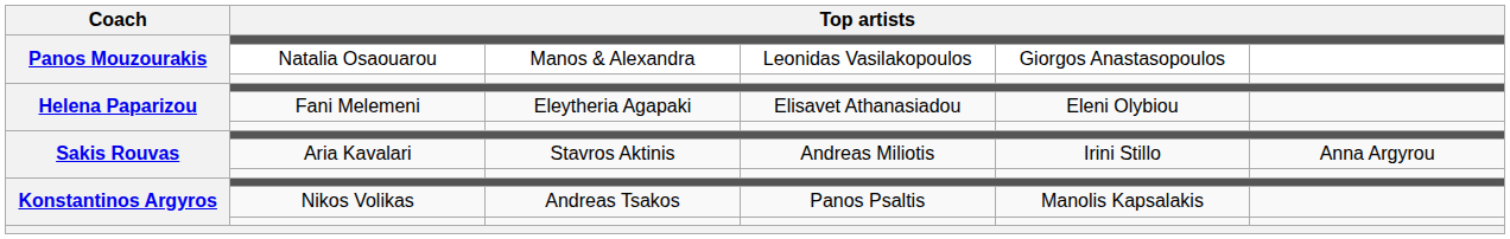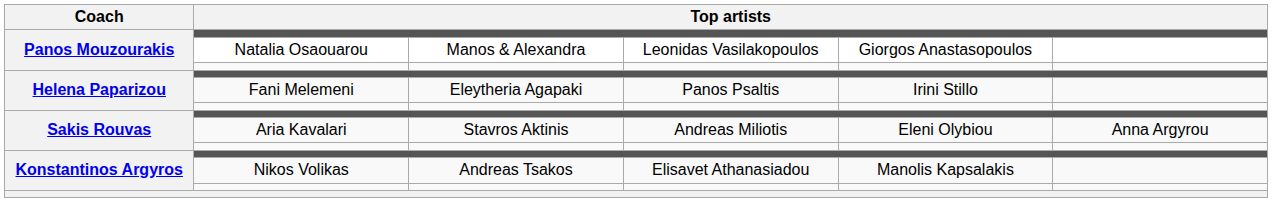Fani Melemeni | column 4: Elisavet Athanasiadou -> Panos Psaltis
Fani Melemeni | column 5: Eleni Olybiou -> Irini Stillo
Aria Kavalari | column 5: Irini Stillo -> Eleni Olybiou
Nikos Volikas | column 4: Panos Psaltis -> Elisavet Athanasiadou
